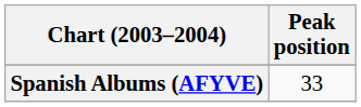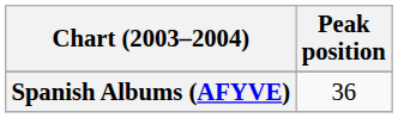Spanish Albums (AFYVE) | Peak position: 33 -> 36
